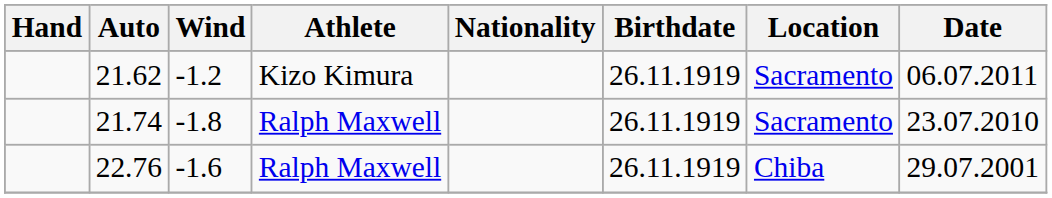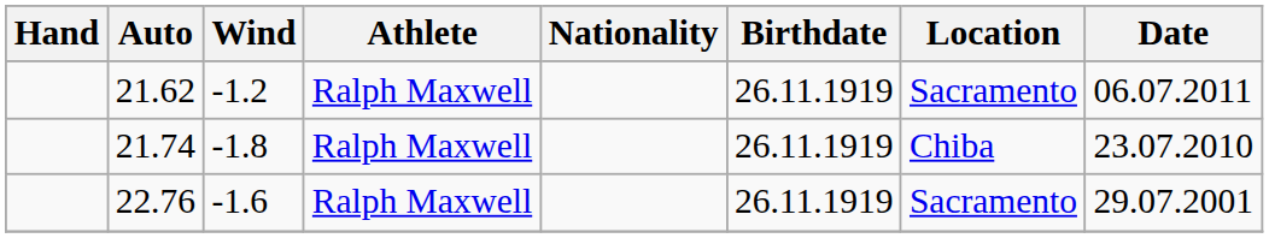21.62 | Athlete: Kizo Kimura -> Ralph Maxwell
21.74 | Location: Sacramento -> Chiba
22.76 | Location: Chiba -> Sacramento
